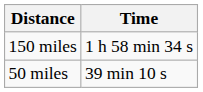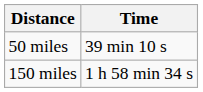rows swapped: 50 miles <-> 150 miles
